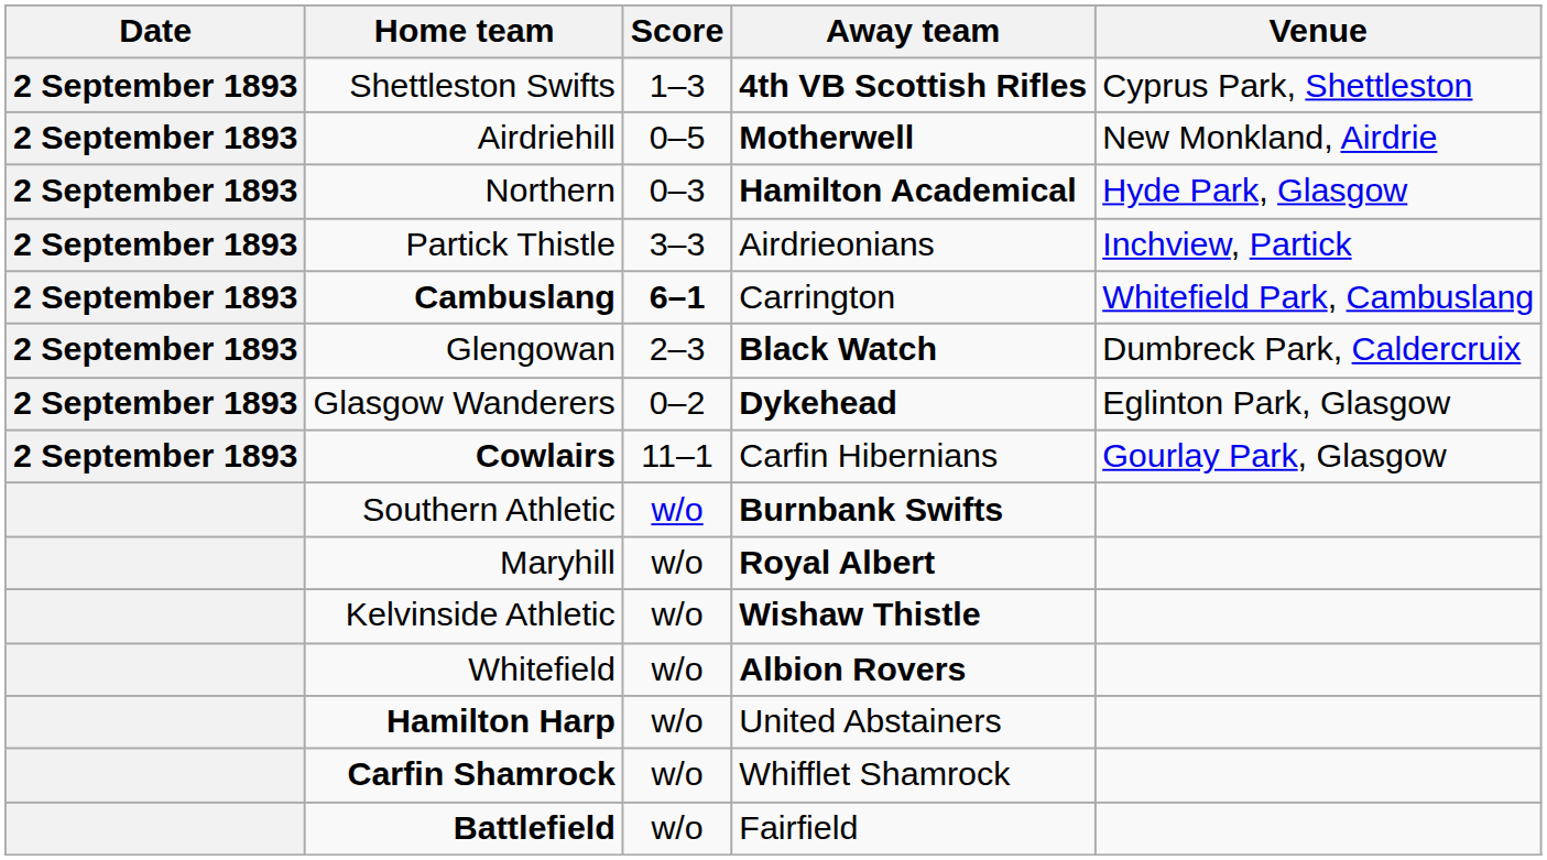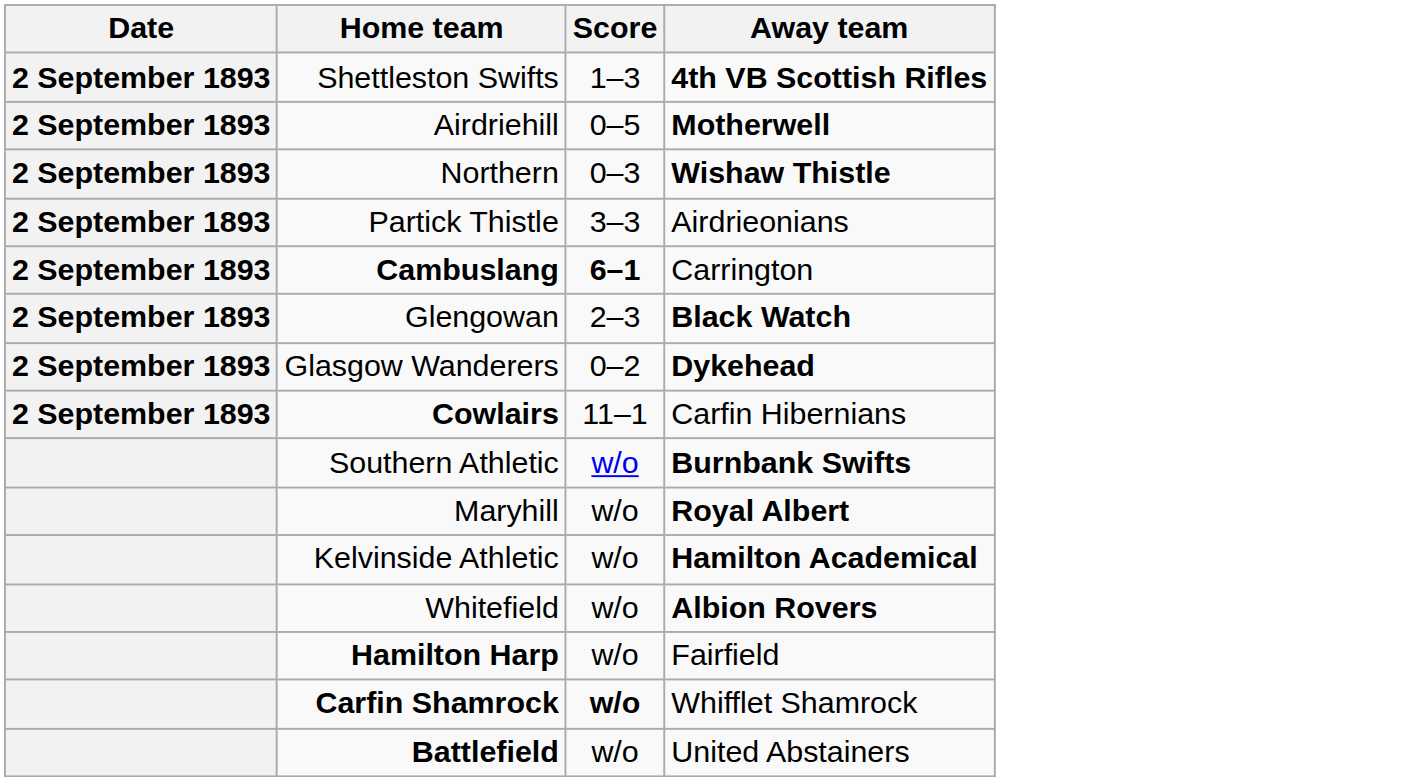- column: Venue | Cyprus Park, Shettleston | New Monkland, Airdrie | Hyde Park, Glasgow | Inchview, Partick | Whitefield Park, Cambuslang | Dumbreck Park, Caldercruix | Eglinton Park, Glasgow | Gourlay Park, Glasgow
Northern | Away team: Hamilton Academical -> Wishaw Thistle
Kelvinside Athletic | Away team: Wishaw Thistle -> Hamilton Academical
Hamilton Harp | Away team: United Abstainers -> Fairfield
Carfin Shamrock | Score: normal -> bold
Battlefield | Away team: Fairfield -> United Abstainers
